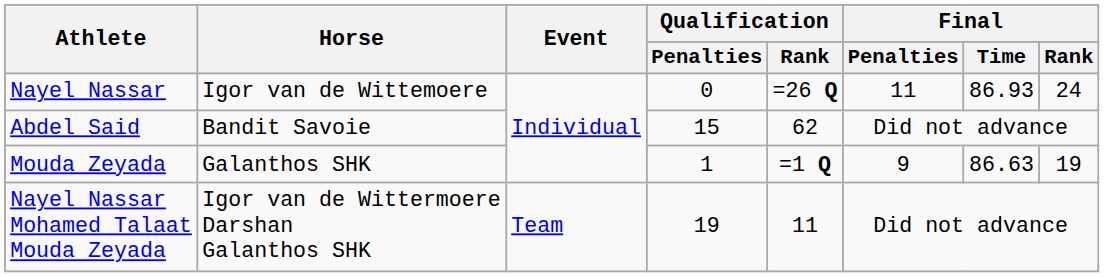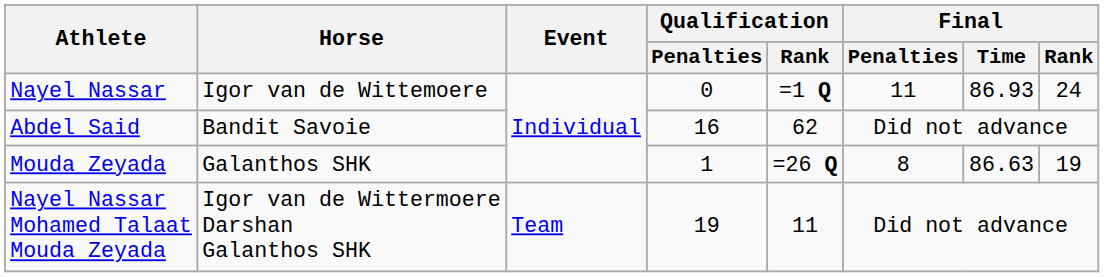Nayel Nassar | Qualification / Rank: =26 Q -> =1 Q
Abdel Said | Qualification / Penalties: 15 -> 16
Mouda Zeyada | Qualification / Rank: =1 Q -> =26 Q
Mouda Zeyada | Final / Penalties: 9 -> 8
